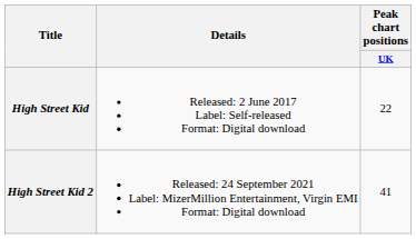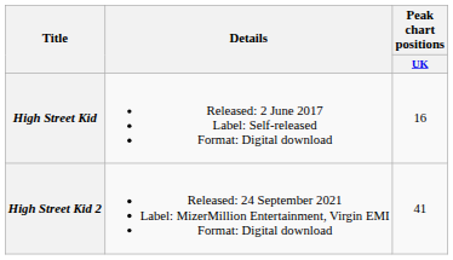High Street Kid | Peak chart positions / UK: 22 -> 16
